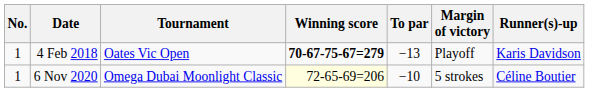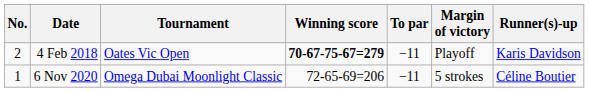4 Feb 2018 | No.: 1 -> 2
4 Feb 2018 | To par: −13 -> −11
6 Nov 2020 | Winning score: lightyellow background -> no background
6 Nov 2020 | To par: −10 -> −11
